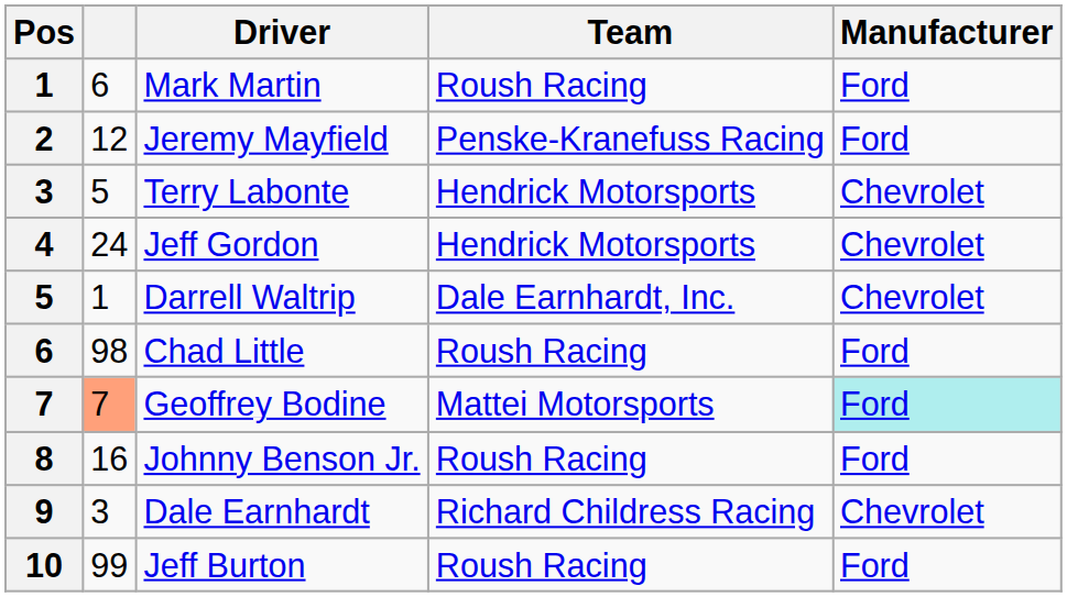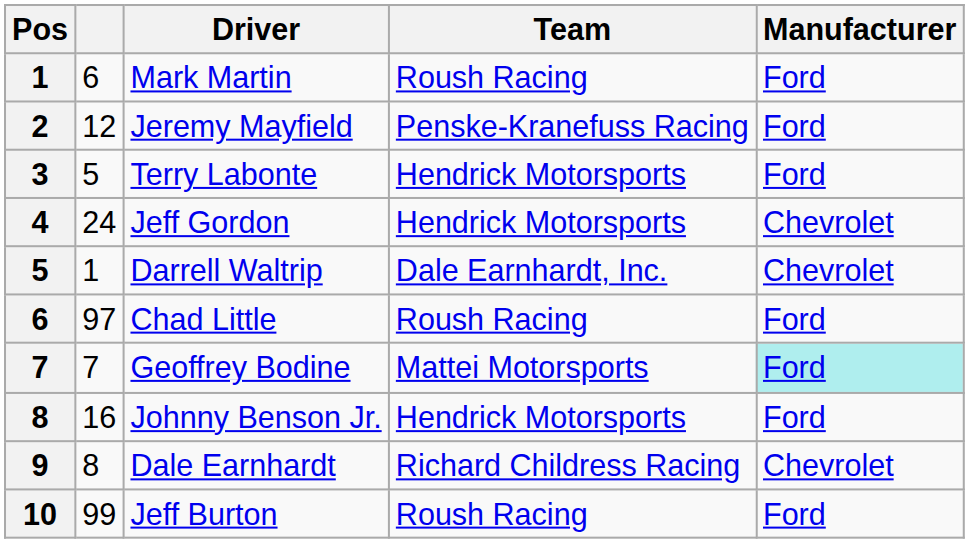Terry Labonte | Manufacturer: Chevrolet -> Ford
Chad Little | column 2: 98 -> 97
Geoffrey Bodine | column 2: lightsalmon background -> no background
Johnny Benson Jr. | Team: Roush Racing -> Hendrick Motorsports
Dale Earnhardt | column 2: 3 -> 8
